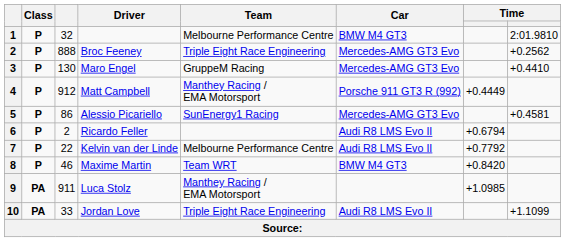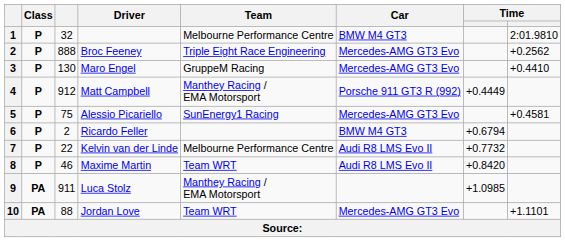5 | column 3: 86 -> 75
6 | Car: Audi R8 LMS Evo II -> BMW M4 GT3
7 | column 7: +0.7792 -> +0.7732
8 | Car: BMW M4 GT3 -> Audi R8 LMS Evo II
10 | column 3: 33 -> 88
10 | Team: Triple Eight Race Engineering -> Team WRT
10 | Car: Audi R8 LMS Evo II -> Mercedes-AMG GT3 Evo
10 | column 8: +1.1099 -> +1.1101
